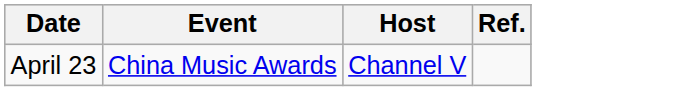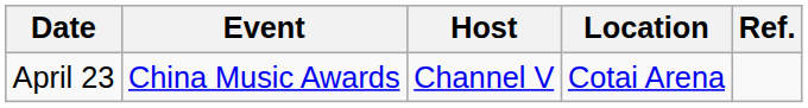+ column: Location | Cotai Arena
